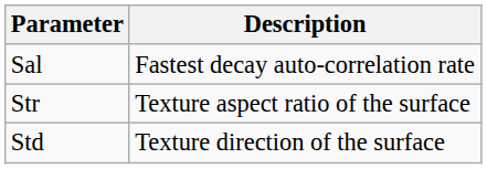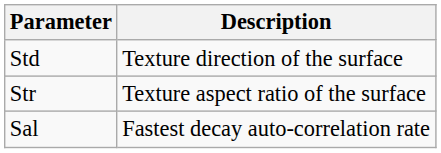rows swapped: Sal <-> Std
